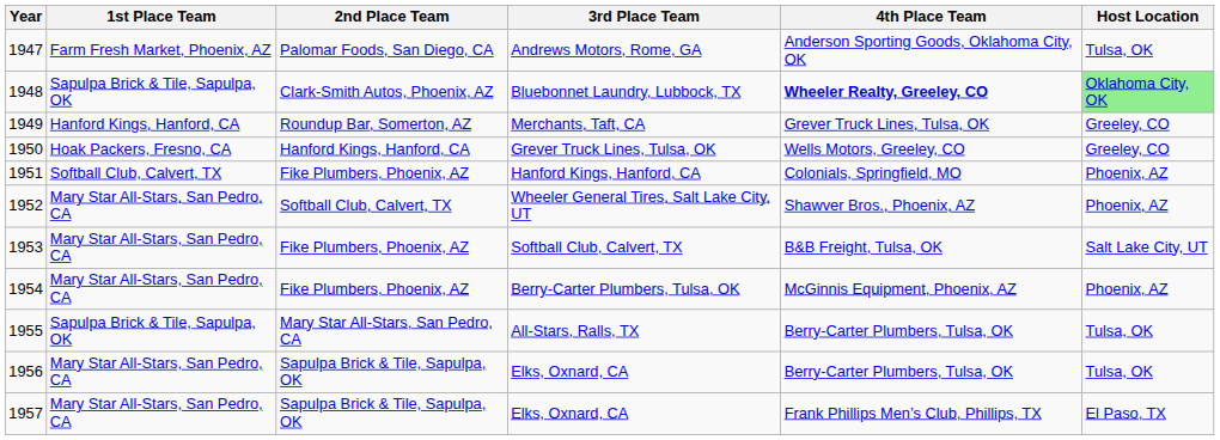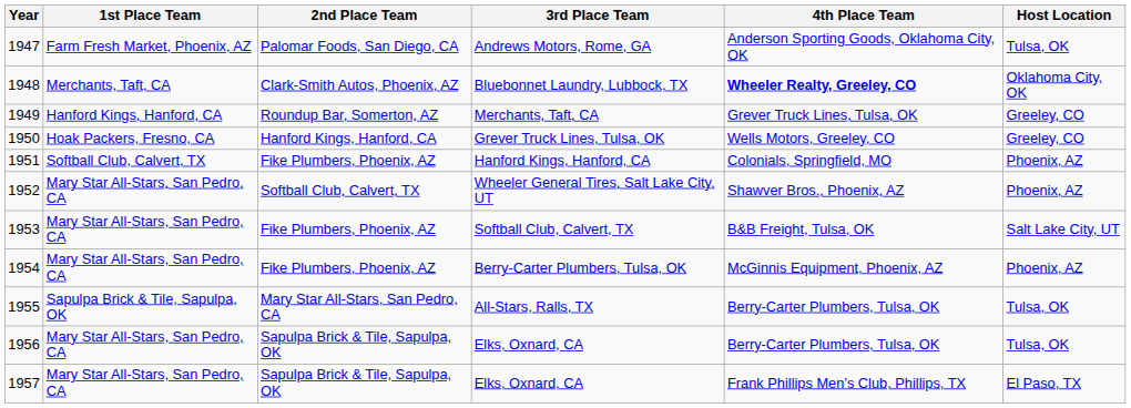Bluebonnet Laundry, Lubbock, TX | 1st Place Team: Sapulpa Brick & Tile, Sapulpa, OK -> Merchants, Taft, CA
Bluebonnet Laundry, Lubbock, TX | Host Location: lightgreen background -> no background
